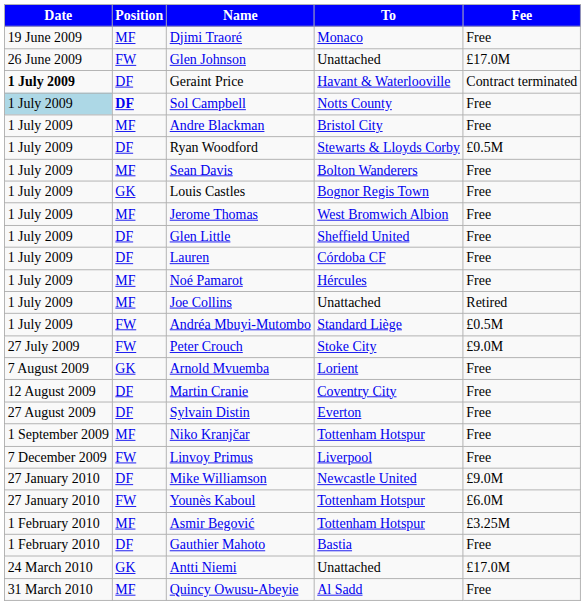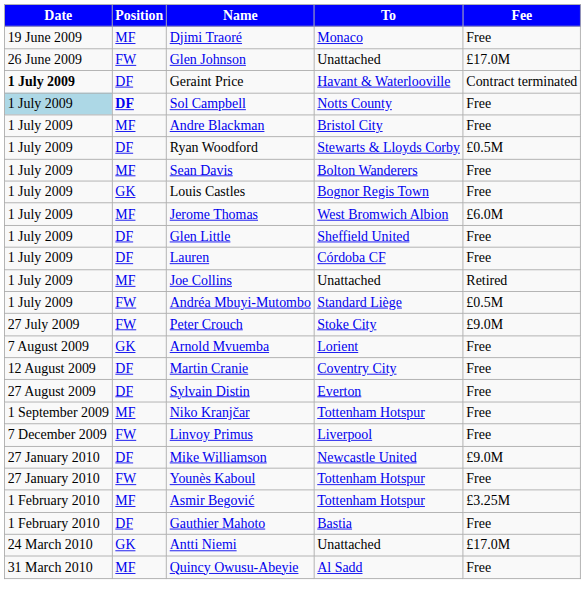Jerome Thomas | Fee: Free -> £6.0M
- row: 1 July 2009 | MF | Noé Pamarot | Hércules | Free
Younès Kaboul | Fee: £6.0M -> Free
